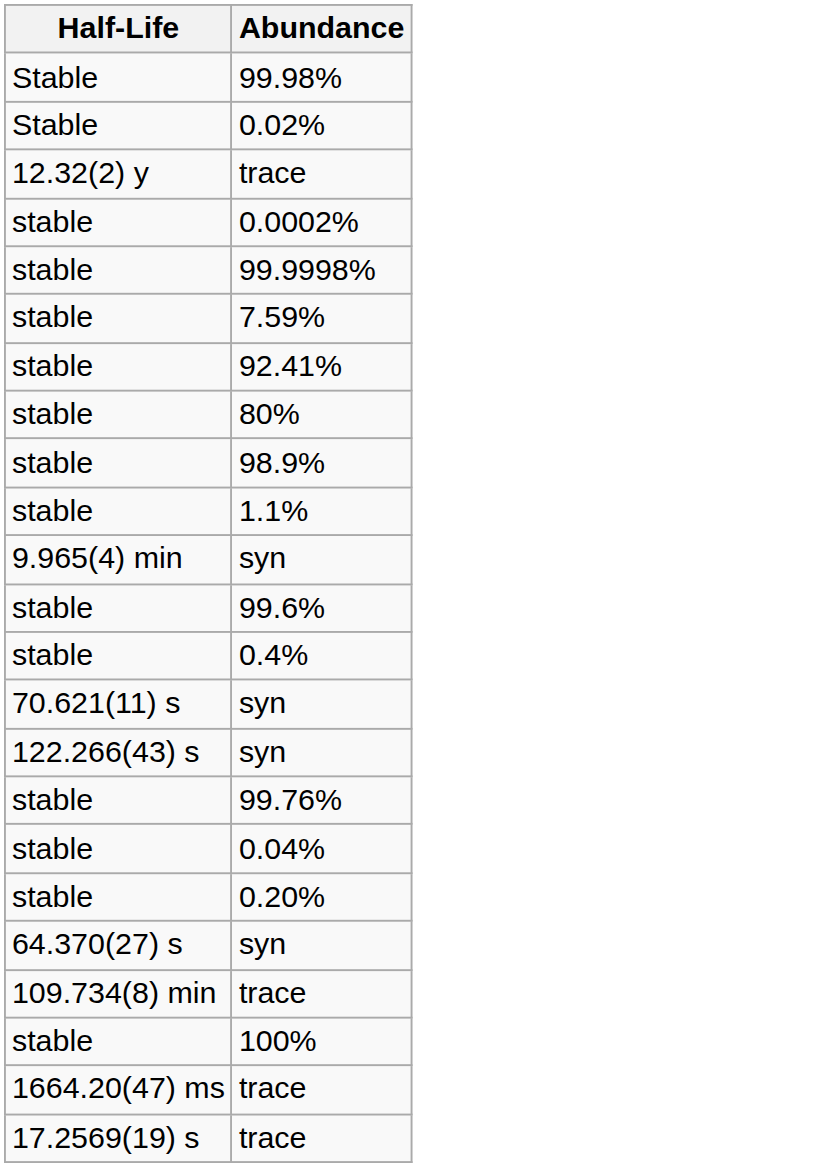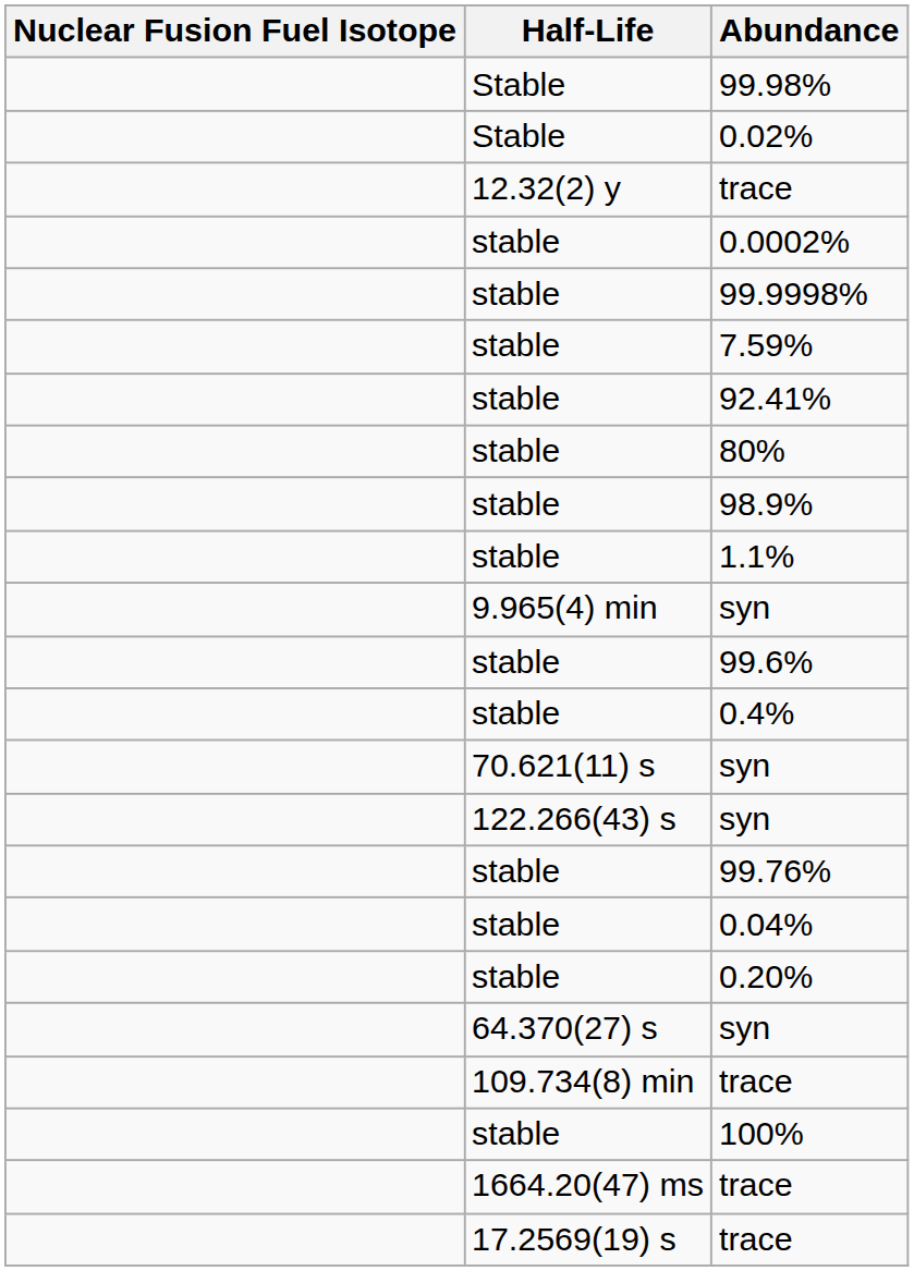+ column: Nuclear Fusion Fuel Isotope
